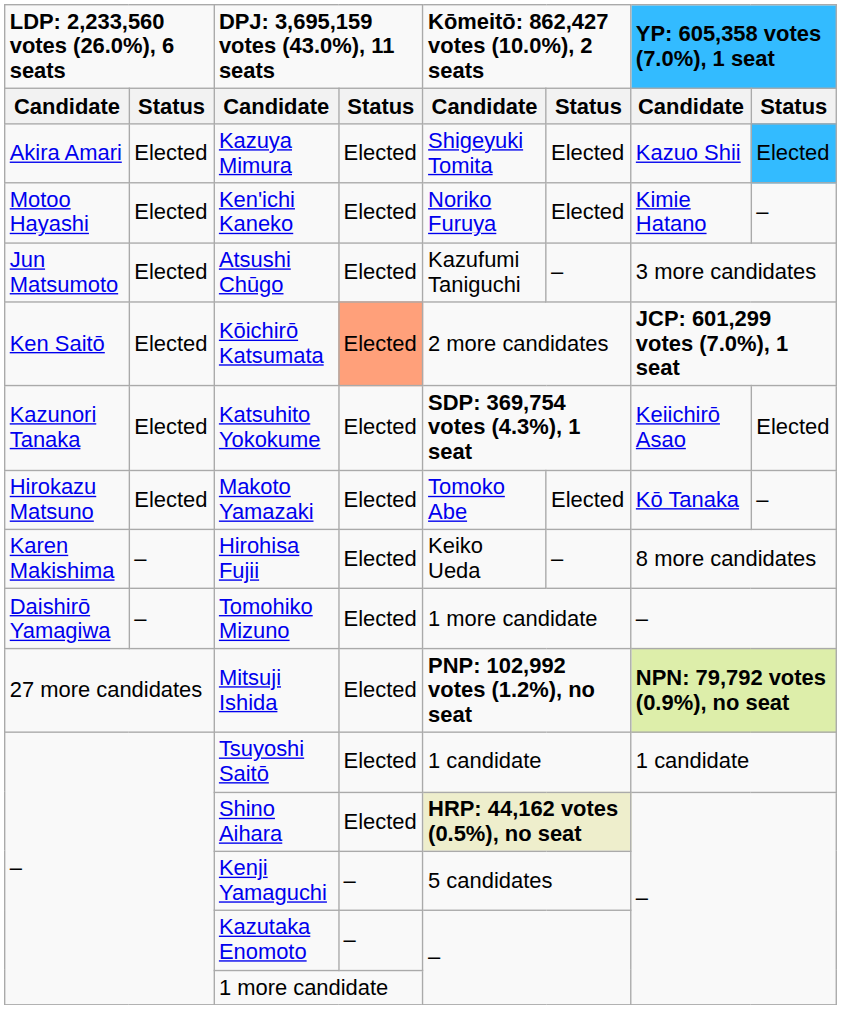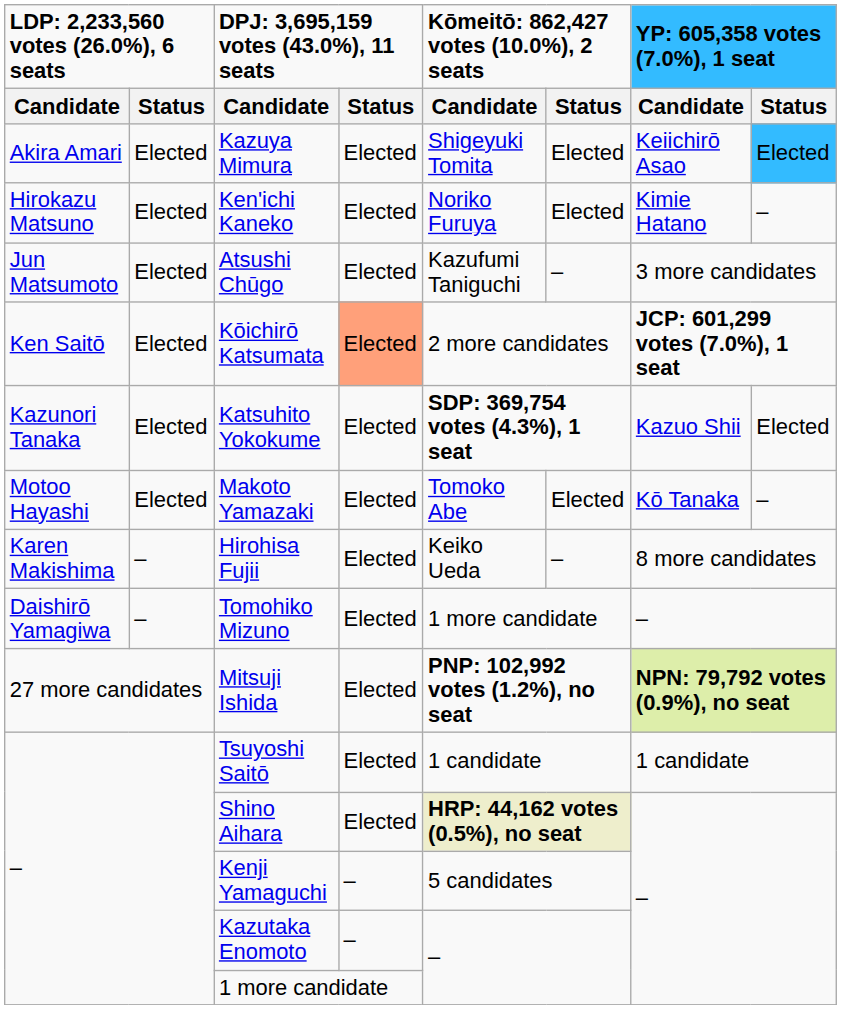Kazuya Mimura | column 7: Kazuo Shii -> Keiichirō Asao
Ken'ichi Kaneko | column 1: Motoo Hayashi -> Hirokazu Matsuno
Katsuhito Yokokume | column 7: Keiichirō Asao -> Kazuo Shii
Makoto Yamazaki | column 1: Hirokazu Matsuno -> Motoo Hayashi
